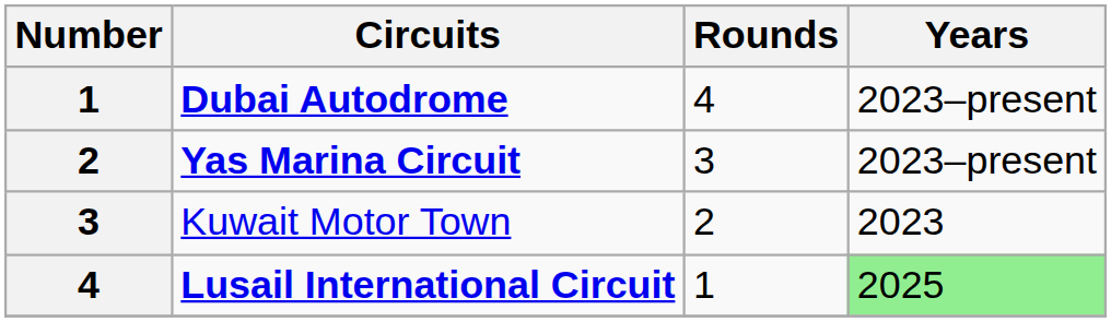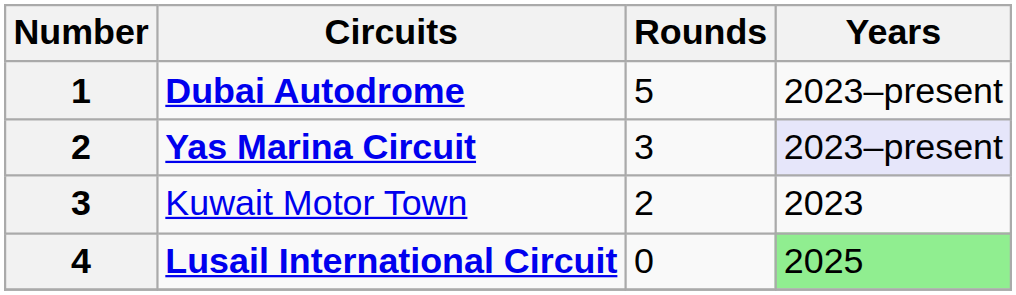Dubai Autodrome | Rounds: 4 -> 5
Yas Marina Circuit | Years: no background -> lavender background
Lusail International Circuit | Rounds: 1 -> 0
